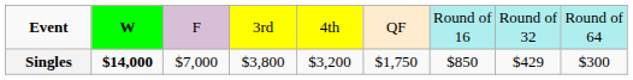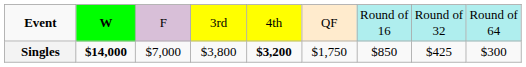Singles | column 5: normal -> bold
Singles | column 8: $429 -> $425
